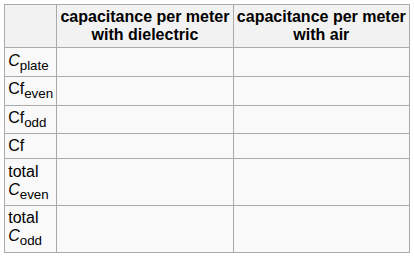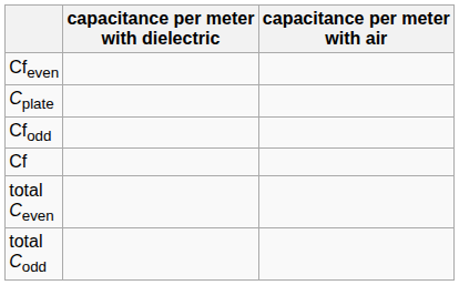rows swapped: Cplate <-> Cfeven
